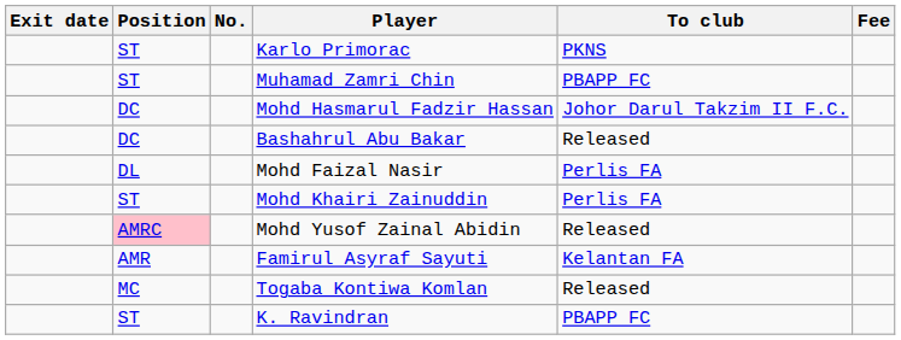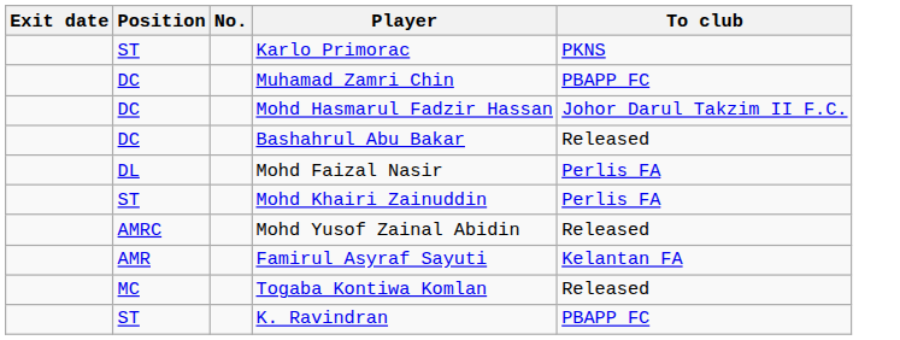- column: Fee
Muhamad Zamri Chin | Position: ST -> DC
Mohd Yusof Zainal Abidin | Position: pink background -> no background
